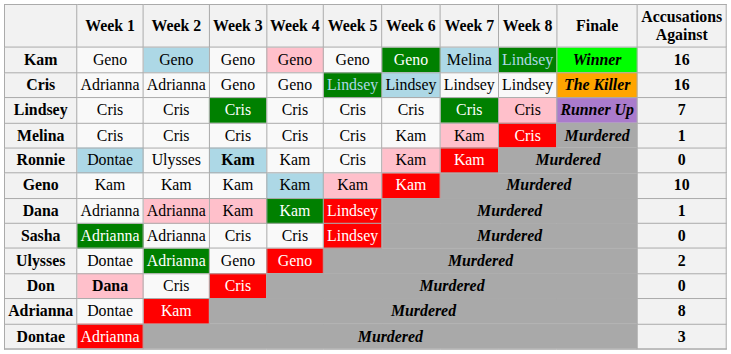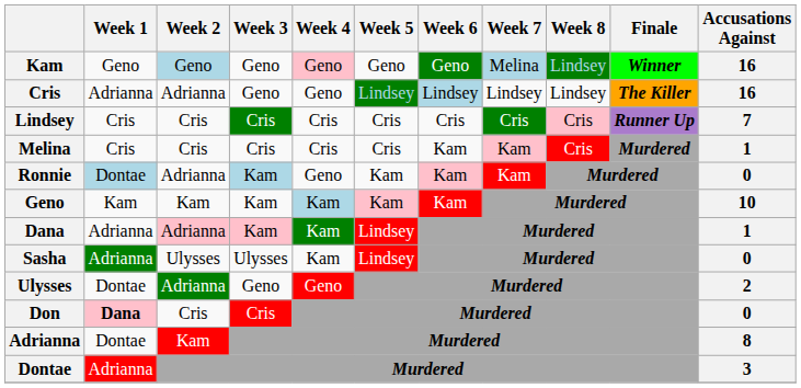Ronnie | Week 2: Ulysses -> Adrianna
Ronnie | Week 3: bold -> normal
Ronnie | Week 4: Kam -> Geno
Ronnie | Week 5: Cris -> Kam
Sasha | Week 2: Adrianna -> Ulysses
Sasha | Week 3: Cris -> Ulysses
Sasha | Week 4: Cris -> Kam
